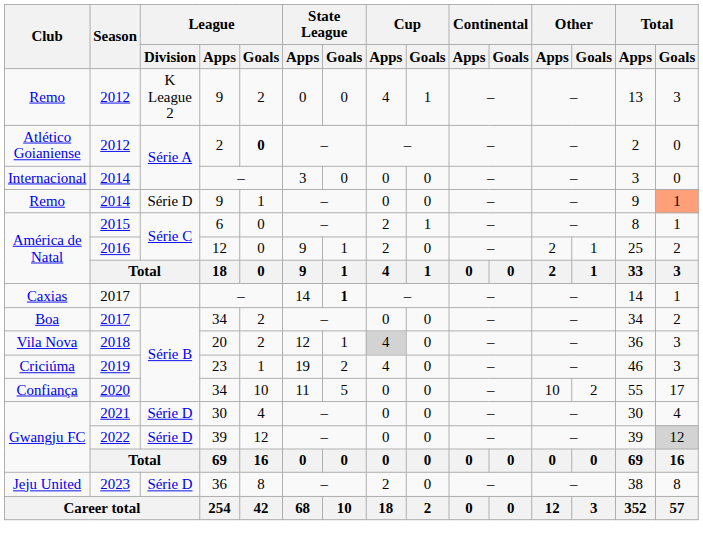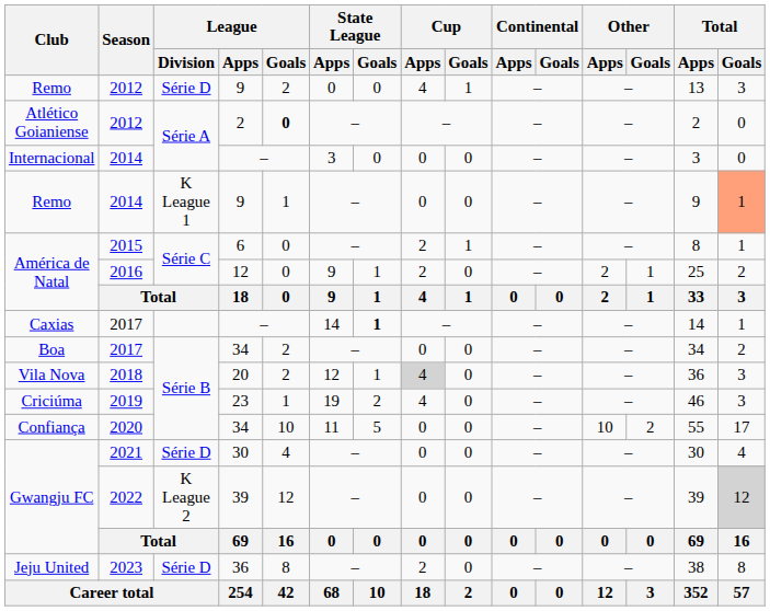Remo / 2012 | League / Division: K League 2 -> Série D
Remo / 2014 | League / Division: Série D -> K League 1
Gwangju FC / 2022 | League / Division: Série D -> K League 2
